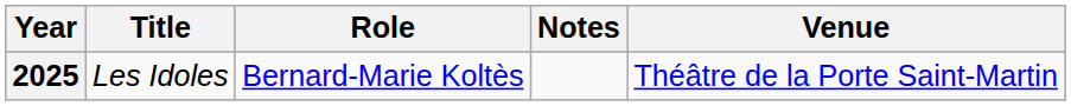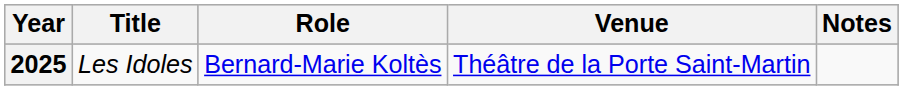columns swapped: Venue <-> Notes
